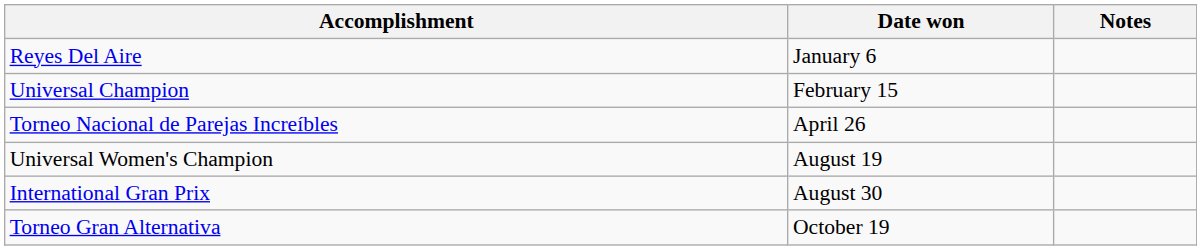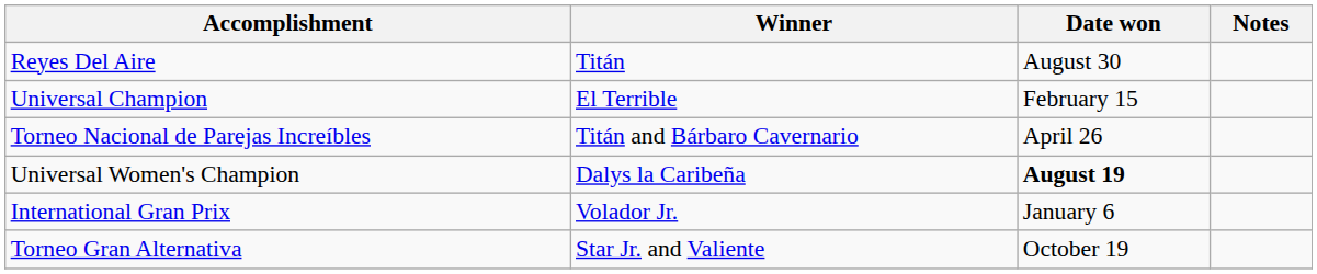+ column: Winner | Titán | El Terrible | Titán and Bárbaro Cavernario | Dalys la Caribeña | Volador Jr. | Star Jr. and Valiente
Reyes Del Aire | Date won: January 6 -> August 30
Universal Women's Champion | Date won: normal -> bold
International Gran Prix | Date won: August 30 -> January 6
